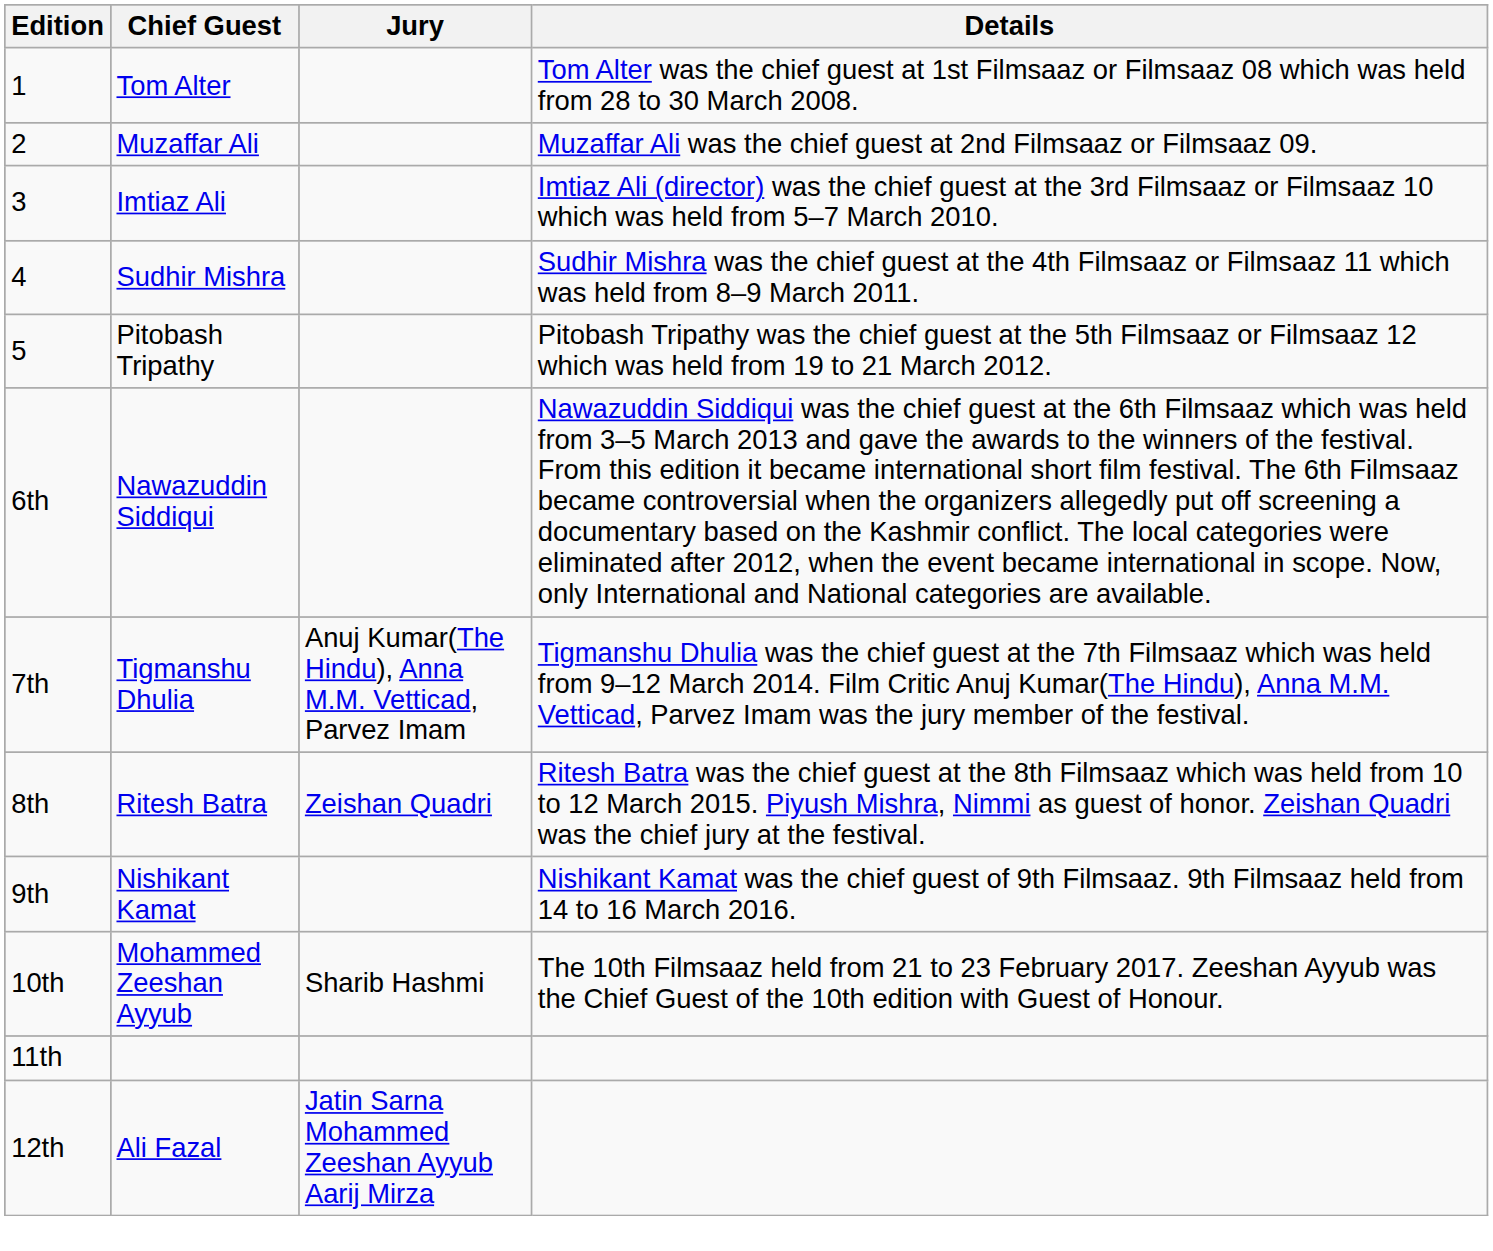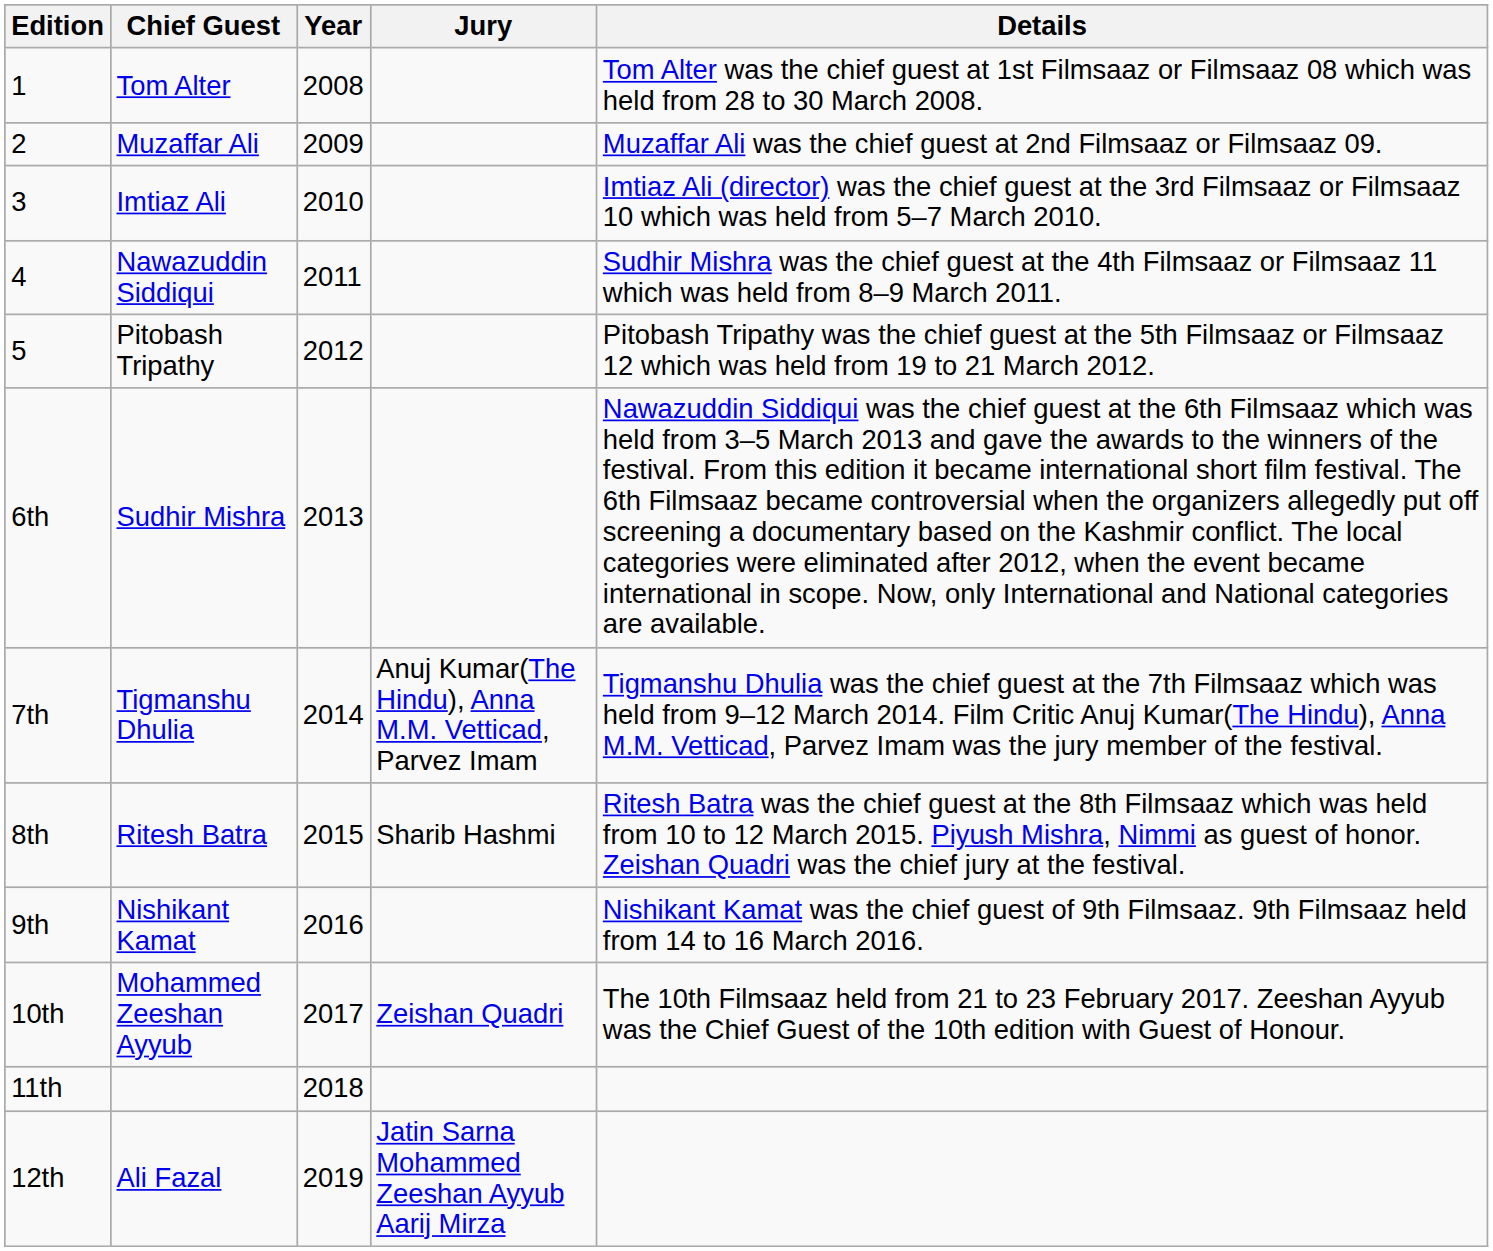+ column: Year | 2008 | 2009 | 2010 | 2011 | 2012 | 2013 | 2014 | 2015 | 2016 | 2017 | 2018 | 2019
4 | Chief Guest: Sudhir Mishra -> Nawazuddin Siddiqui
6th | Chief Guest: Nawazuddin Siddiqui -> Sudhir Mishra
8th | Jury: Zeishan Quadri -> Sharib Hashmi
10th | Jury: Sharib Hashmi -> Zeishan Quadri
